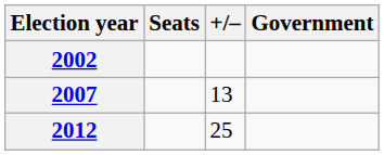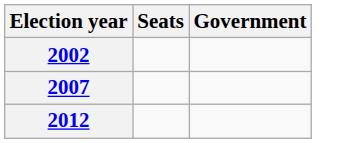- column: +/– | 13 | 25
